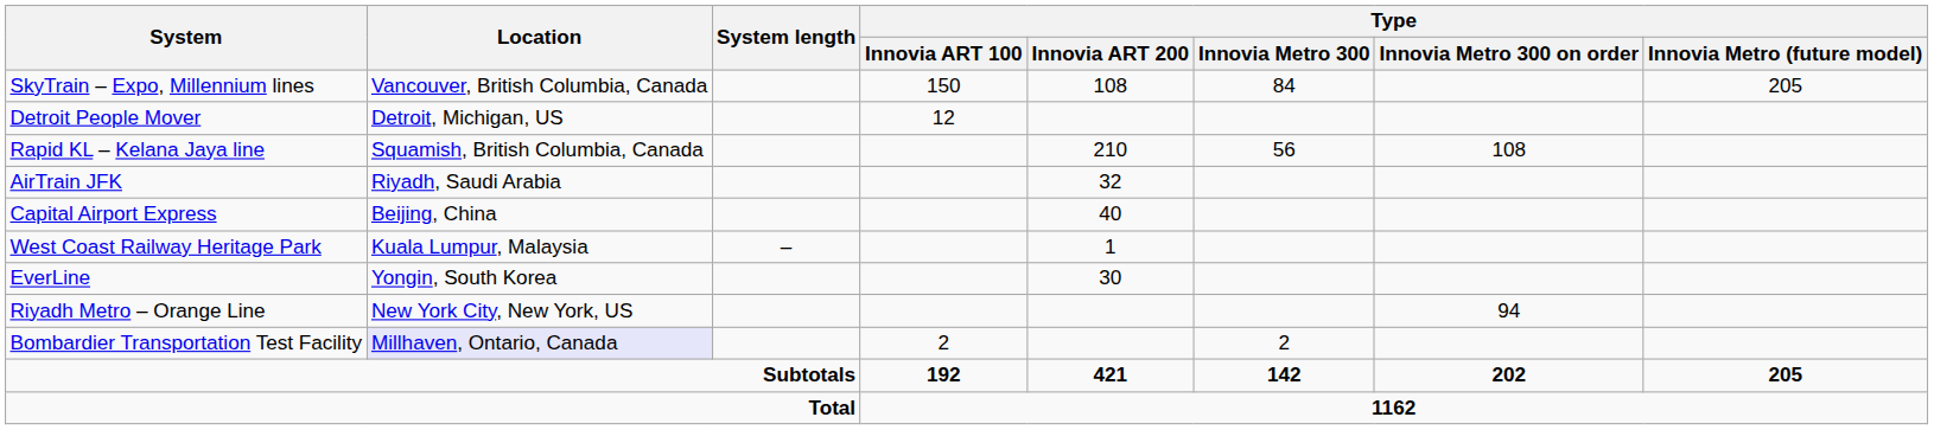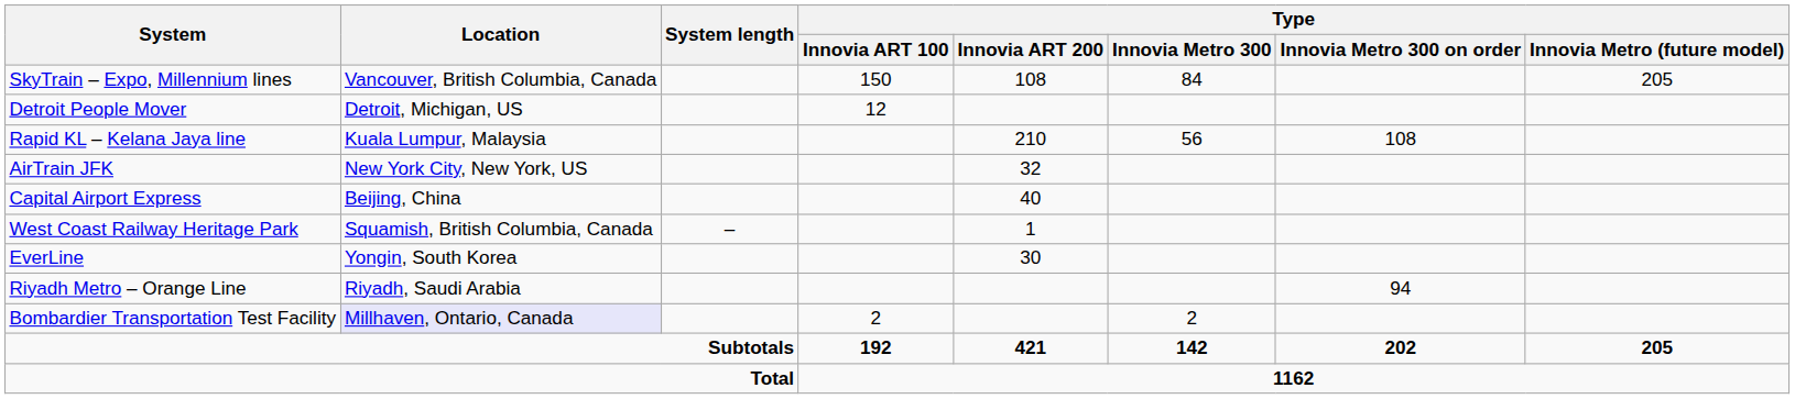Rapid KL – Kelana Jaya line | Location: Squamish, British Columbia, Canada -> Kuala Lumpur, Malaysia
AirTrain JFK | Location: Riyadh, Saudi Arabia -> New York City, New York, US
West Coast Railway Heritage Park | Location: Kuala Lumpur, Malaysia -> Squamish, British Columbia, Canada
Riyadh Metro – Orange Line | Location: New York City, New York, US -> Riyadh, Saudi Arabia
